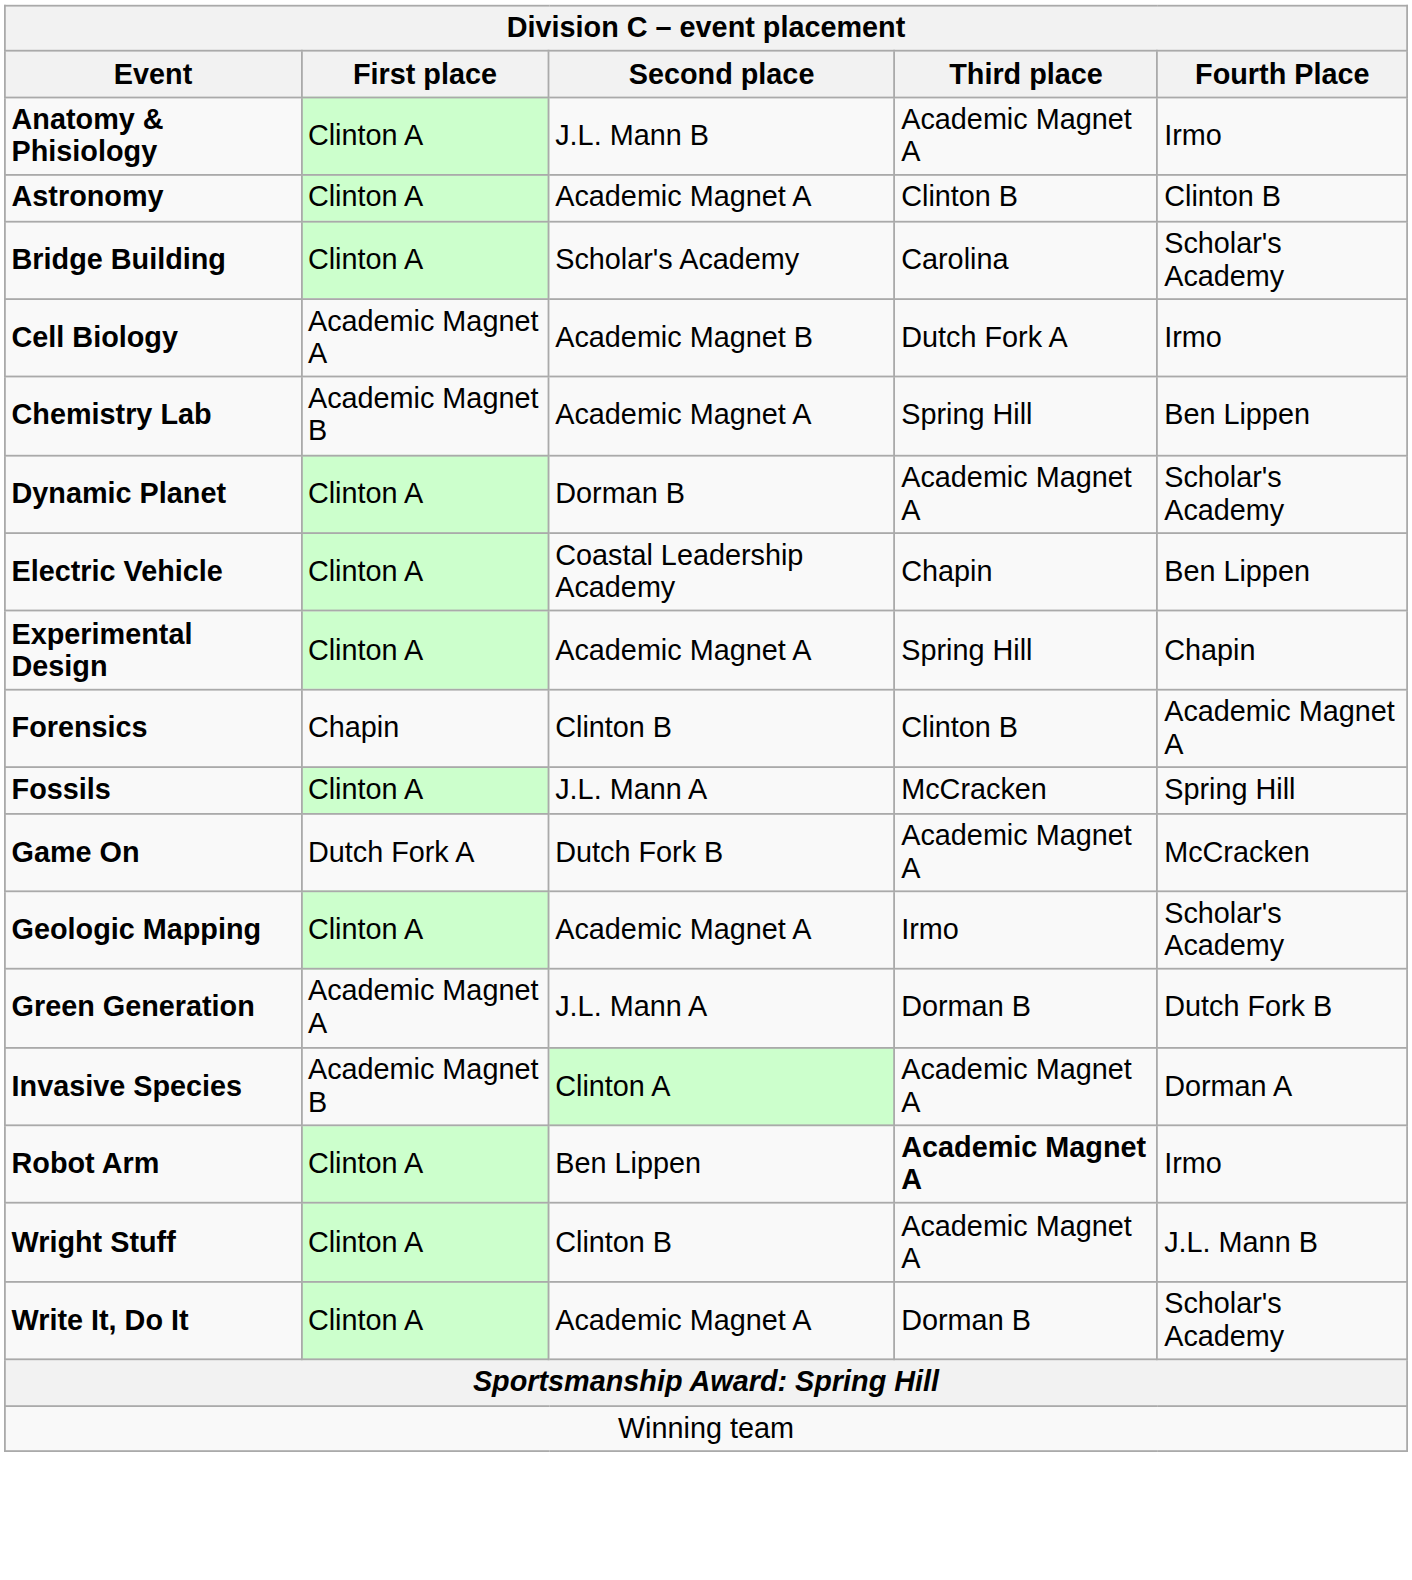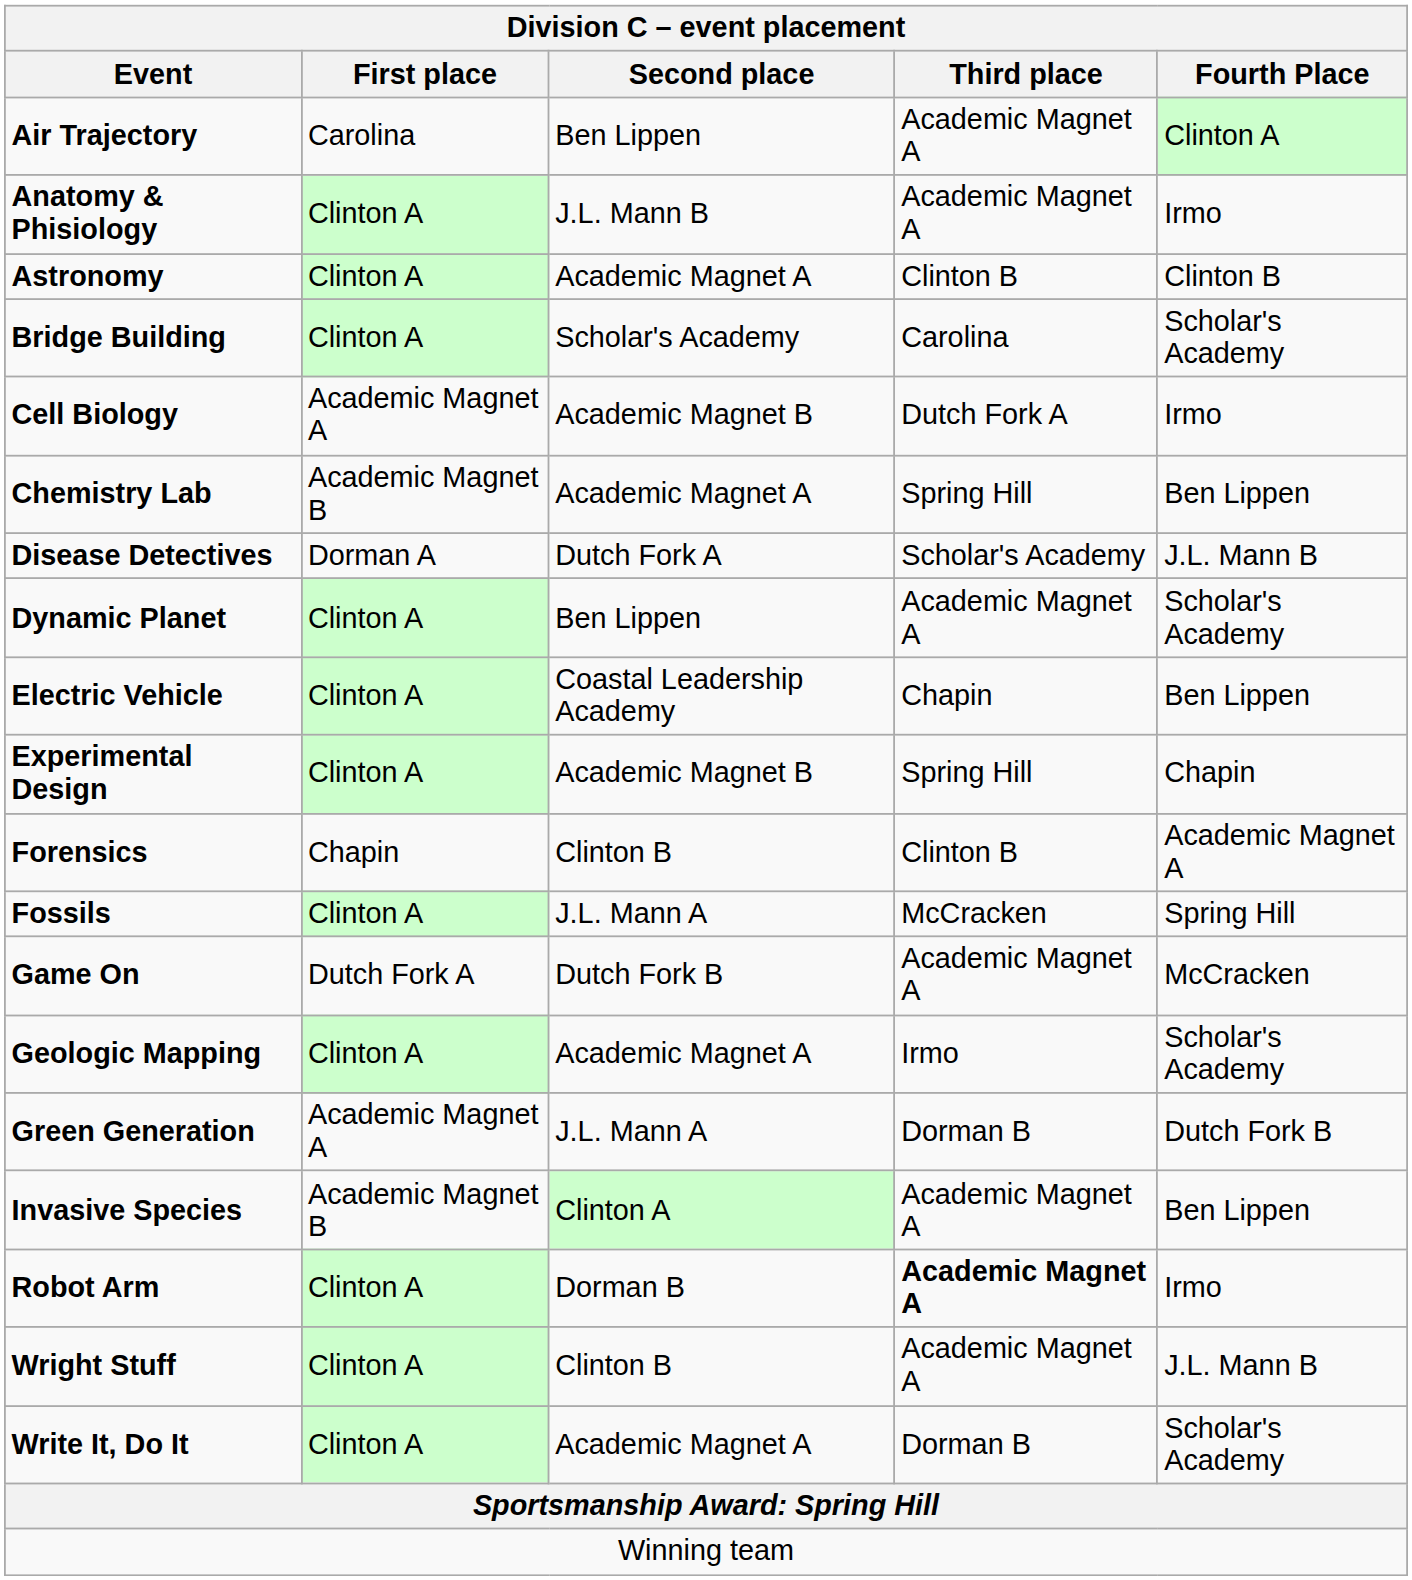+ row: Air Trajectory | Carolina | Ben Lippen | Academic Magnet A | Clinton A
+ row: Disease Detectives | Dorman A | Dutch Fork A | Scholar's Academy | J.L. Mann B
Dynamic Planet | Second place: Dorman B -> Ben Lippen
Experimental Design | Second place: Academic Magnet A -> Academic Magnet B
Invasive Species | Fourth Place: Dorman A -> Ben Lippen
Robot Arm | Second place: Ben Lippen -> Dorman B
